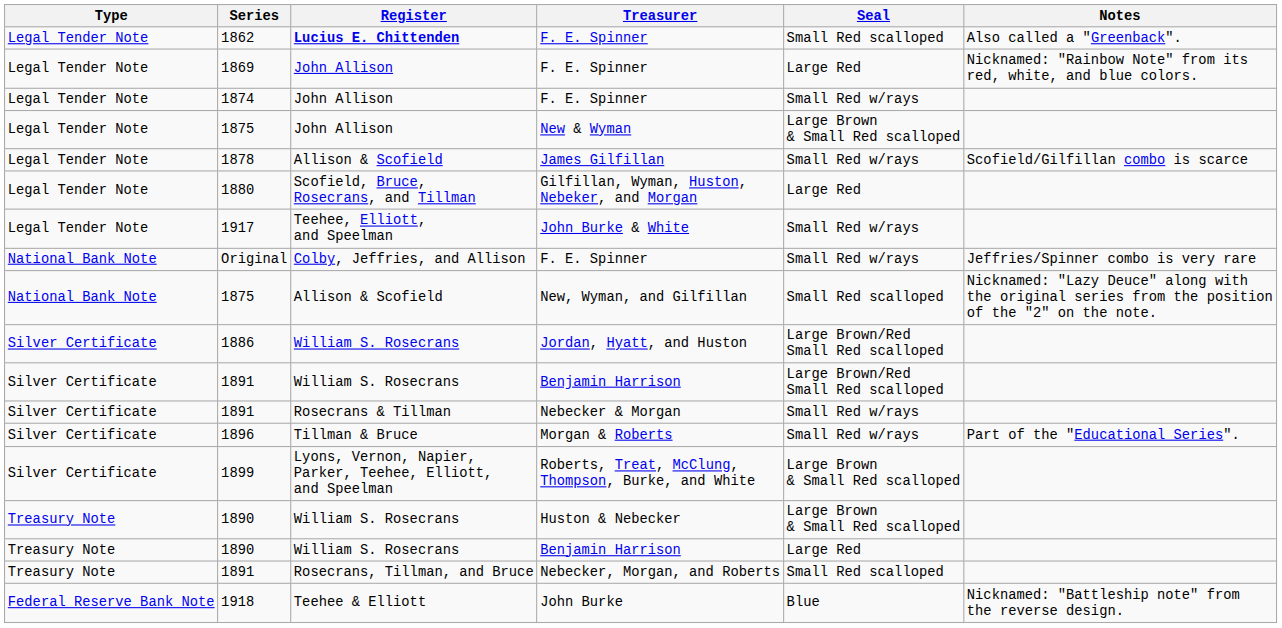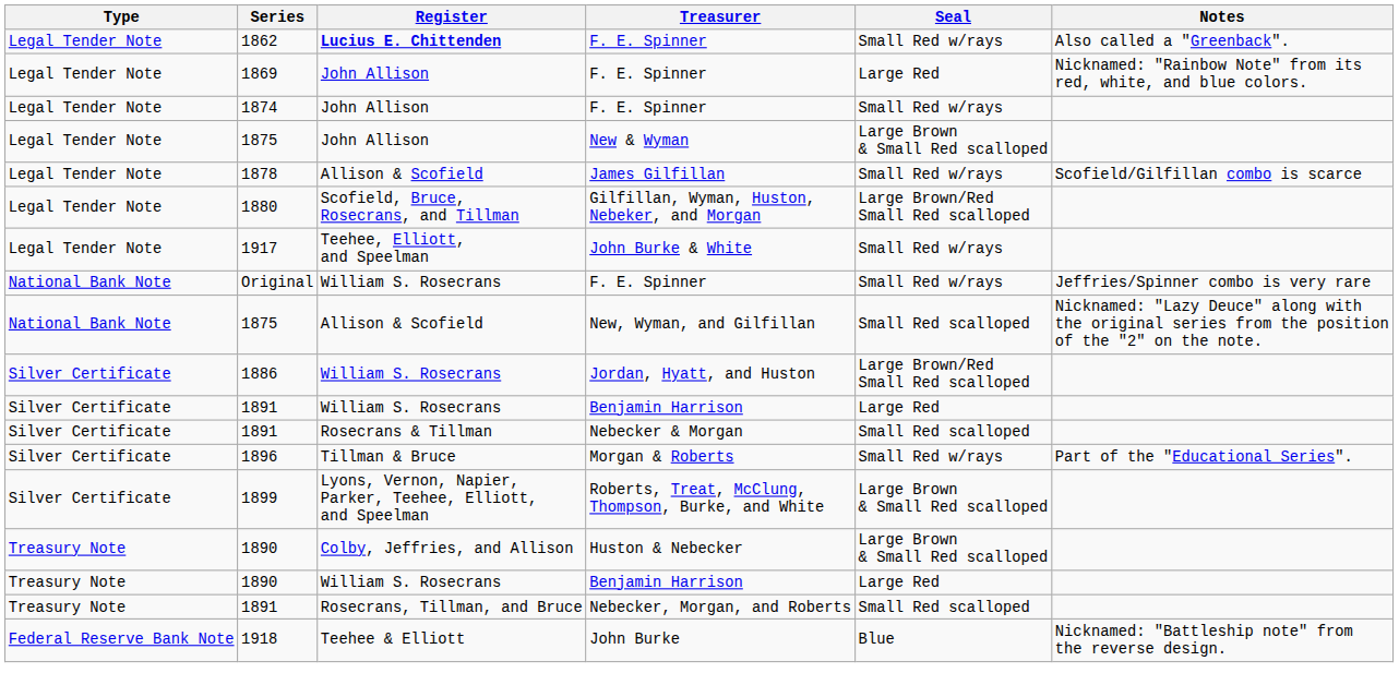1862 | Seal: Small Red scalloped -> Small Red w/rays
1880 | Seal: Large Red -> Large Brown/Red Small Red scalloped
Original | Register: Colby, Jeffries, and Allison -> William S. Rosecrans
1891 / Benjamin Harrison | Seal: Large Brown/Red Small Red scalloped -> Large Red
1891 / Nebecker & Morgan | Seal: Small Red w/rays -> Small Red scalloped
1890 / Huston & Nebecker | Register: William S. Rosecrans -> Colby, Jeffries, and Allison
